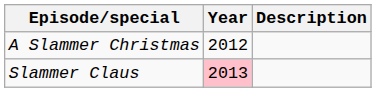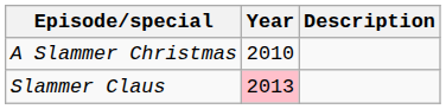A Slammer Christmas | Year: 2012 -> 2010
